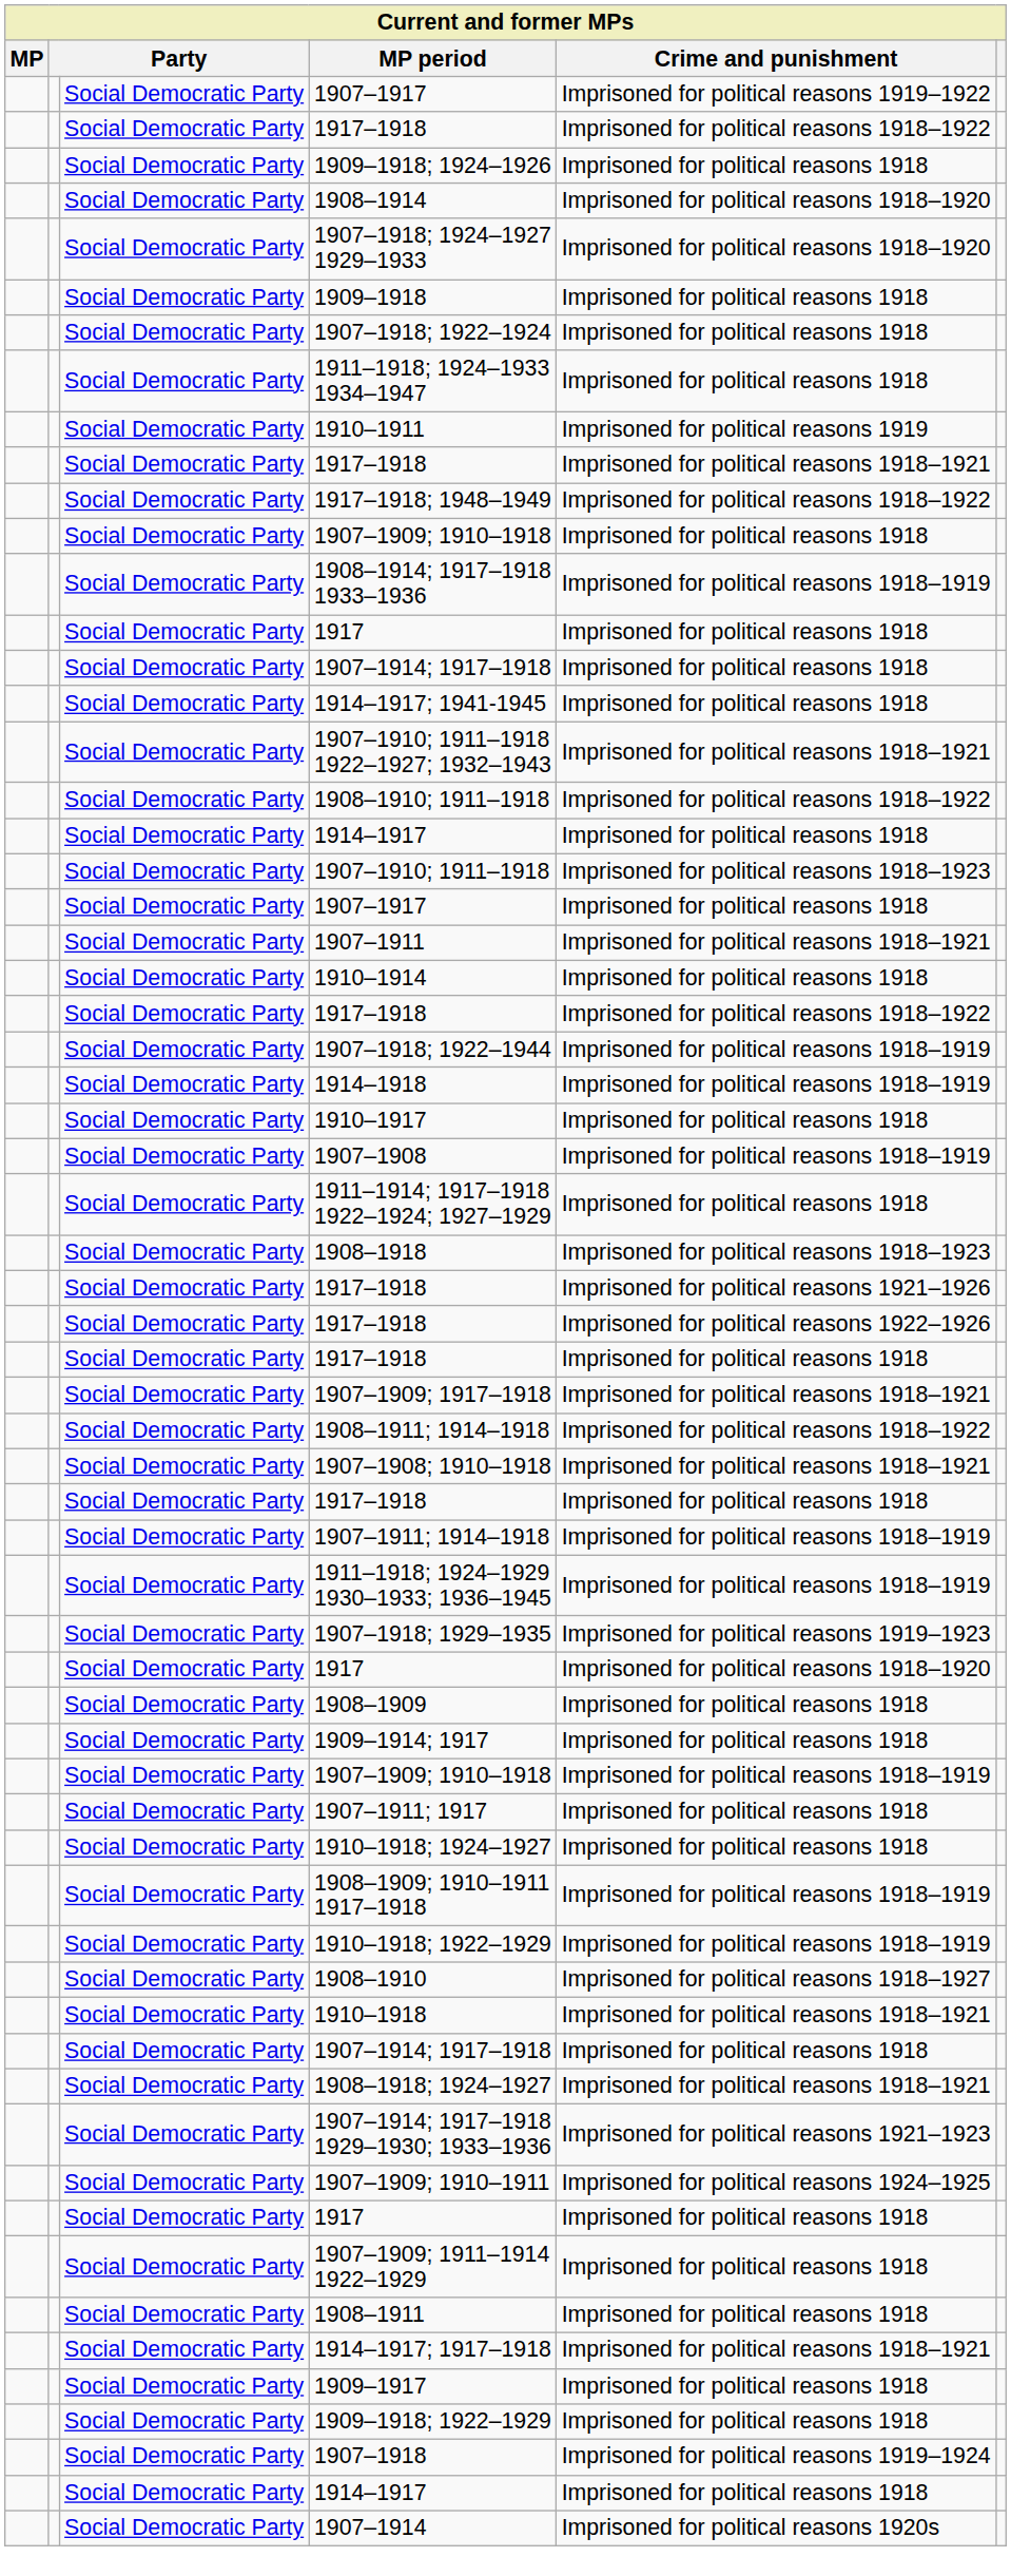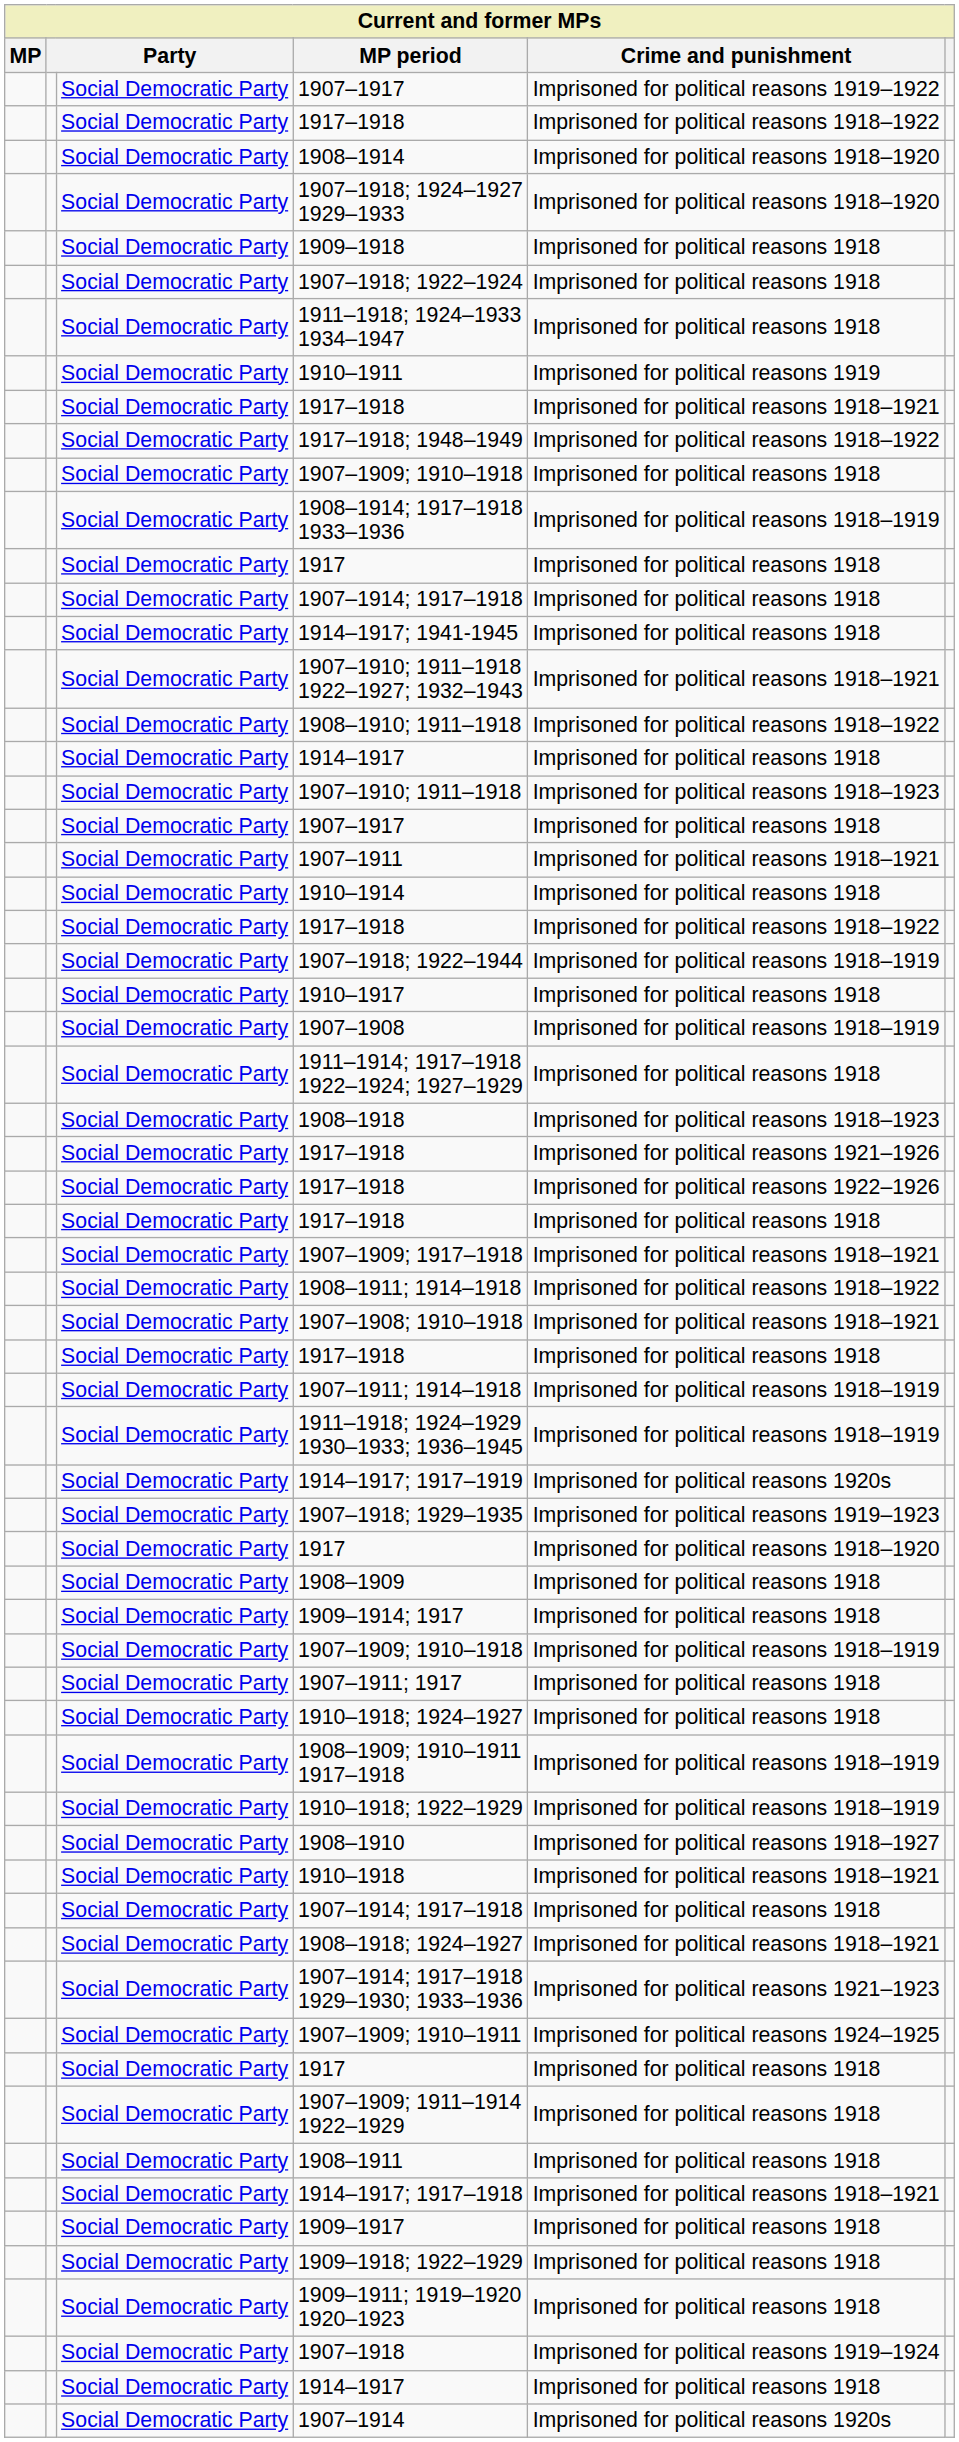- row: Social Democratic Party | 1909–1918; 1924–1926 | Imprisoned for political reasons 1918
- row: Social Democratic Party | 1914–1918 | Imprisoned for political reasons 1918–1919
+ row: Social Democratic Party | 1914–1917; 1917–1919 | Imprisoned for political reasons 1920s
+ row: Social Democratic Party | 1909–1911; 1919–1920 1920–1923 | Imprisoned for political reasons 1918
